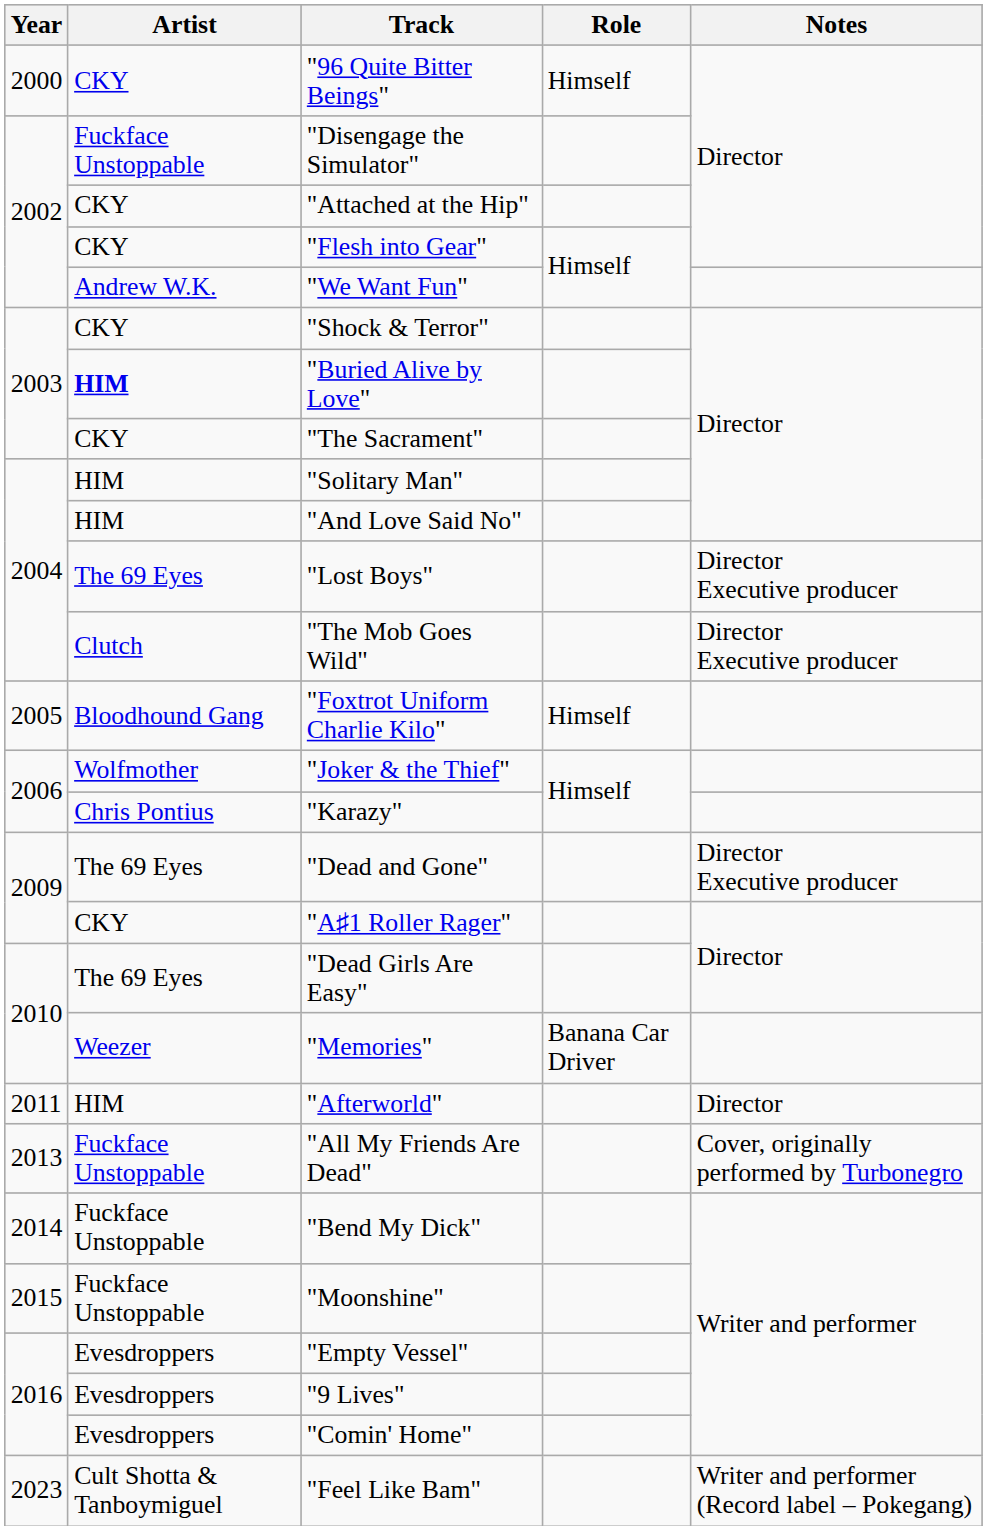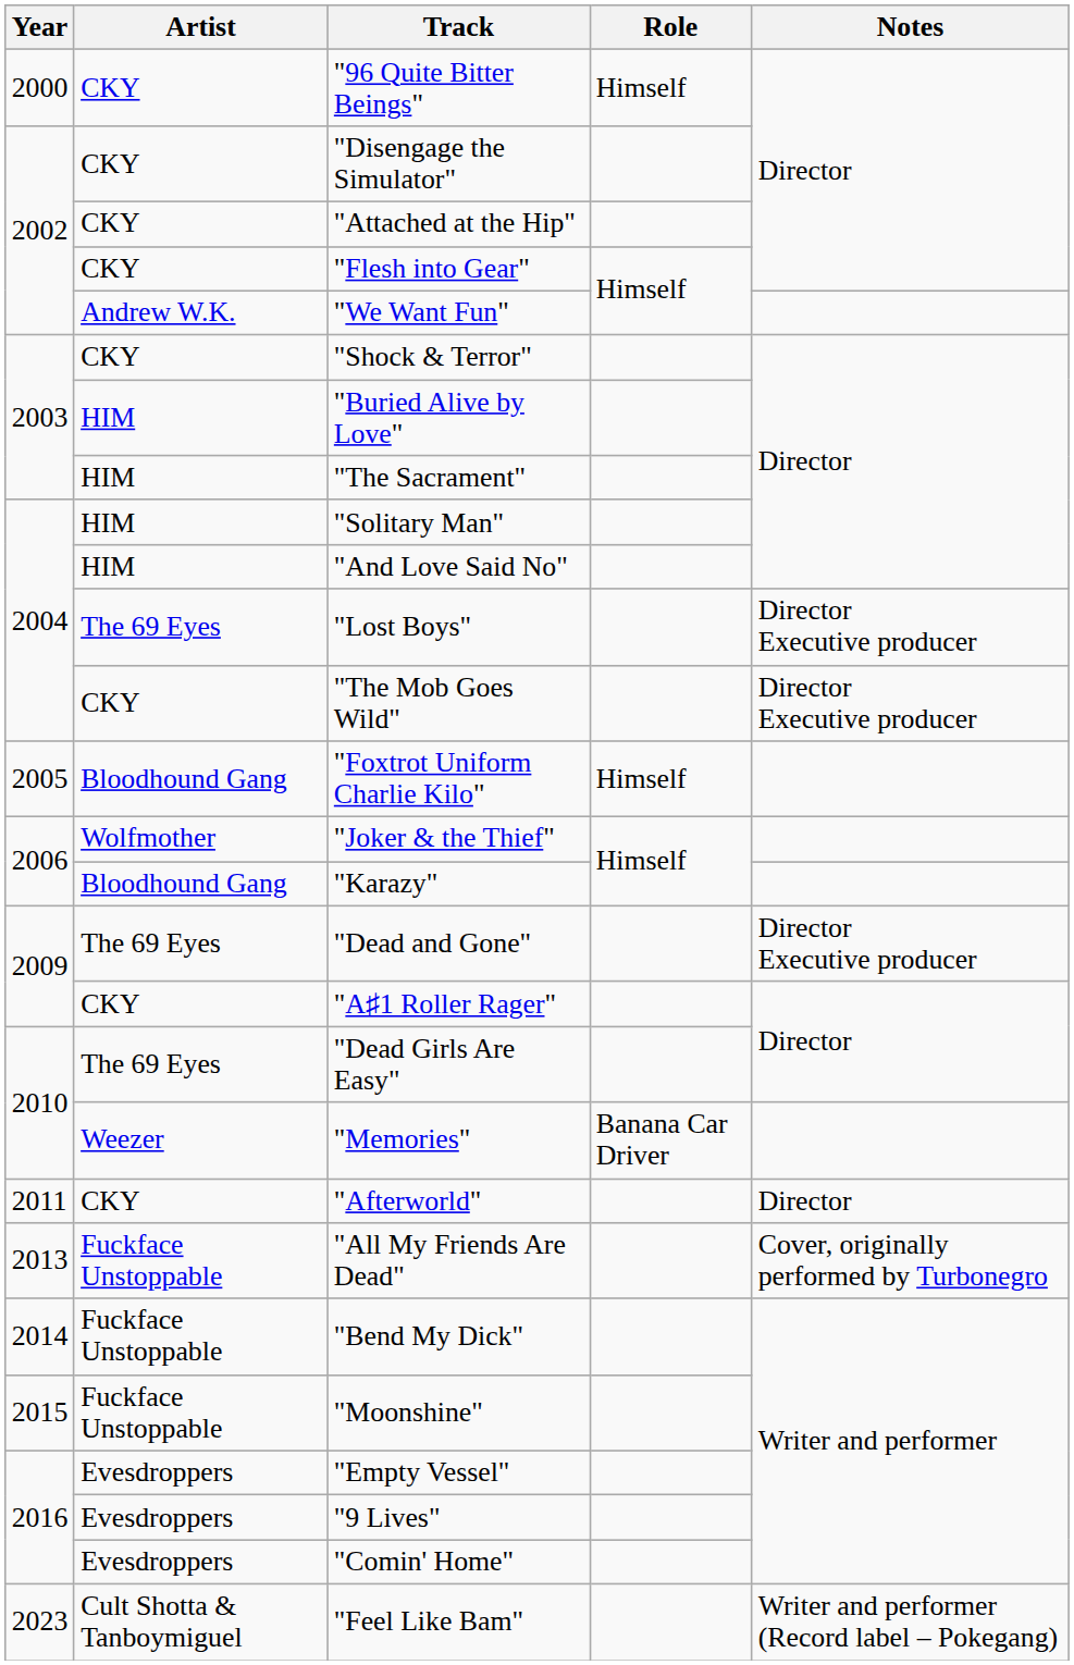"Disengage the Simulator" | Artist: Fuckface Unstoppable -> CKY
"Buried Alive by Love" | Artist: bold -> normal
"The Sacrament" | Artist: CKY -> HIM
"The Mob Goes Wild" | Artist: Clutch -> CKY
"Karazy" | Artist: Chris Pontius -> Bloodhound Gang
"Afterworld" | Artist: HIM -> CKY
